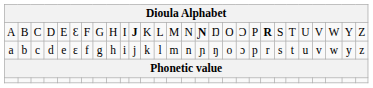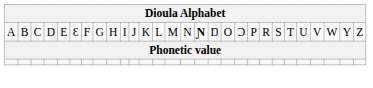A | column 11: bold -> normal
A | column 21: bold -> normal
- row: a | b | c | d | e | ɛ | f | g | h | i | j | k | l | m | n | ɲ | ŋ | o | ɔ | p | r | s | t | u | v | w | y | z
